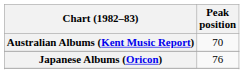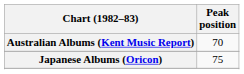Japanese Albums (Oricon) | Peak position: 76 -> 75
